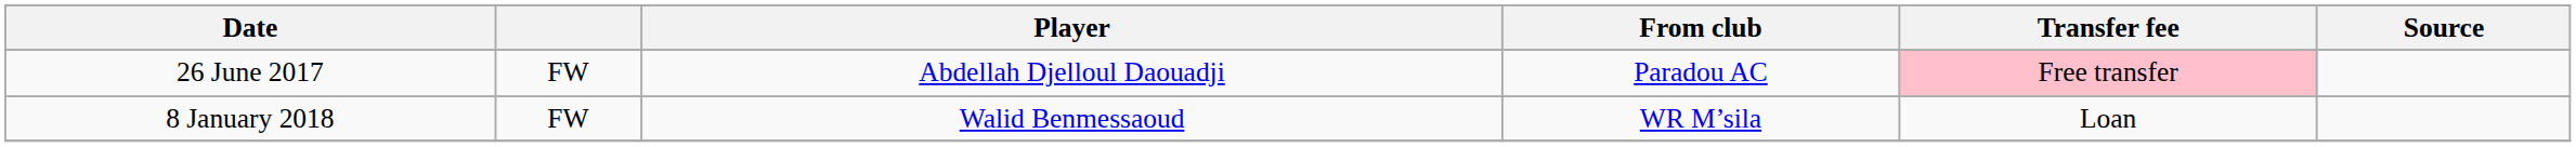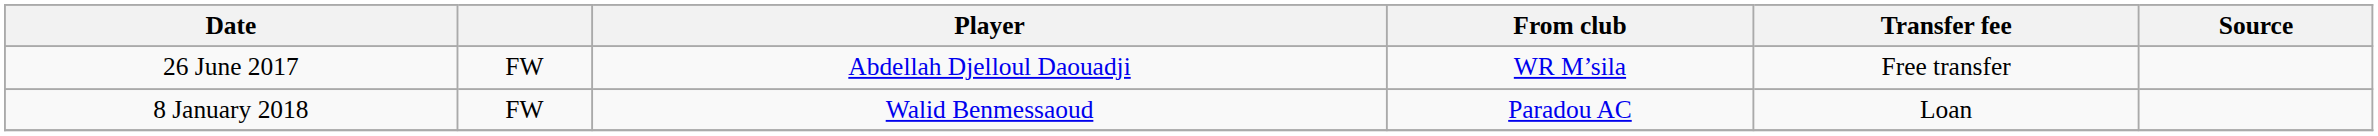26 June 2017 | From club: Paradou AC -> WR M’sila
26 June 2017 | Transfer fee: pink background -> no background
8 January 2018 | From club: WR M’sila -> Paradou AC
